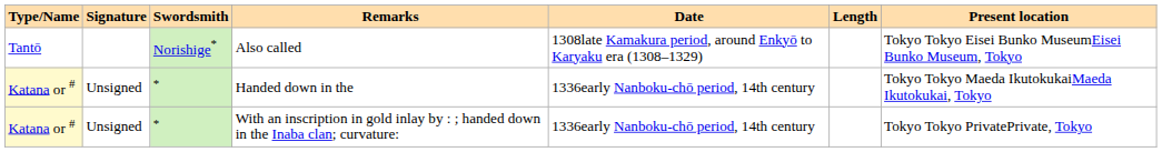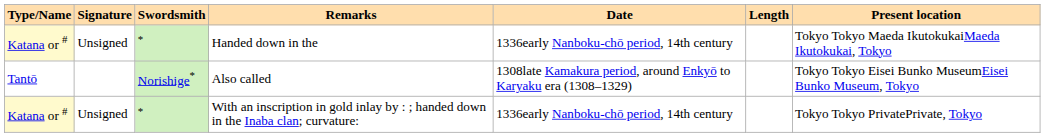rows swapped: Also called <-> Handed down in the
